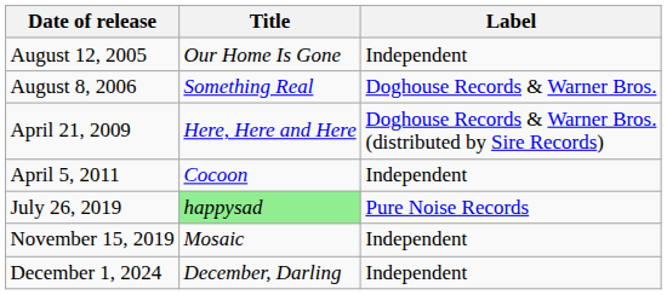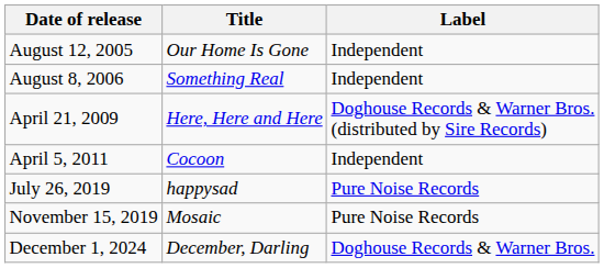August 8, 2006 | Label: Doghouse Records & Warner Bros. -> Independent
July 26, 2019 | Title: lightgreen background -> no background
November 15, 2019 | Label: Independent -> Pure Noise Records
December 1, 2024 | Label: Independent -> Doghouse Records & Warner Bros.
